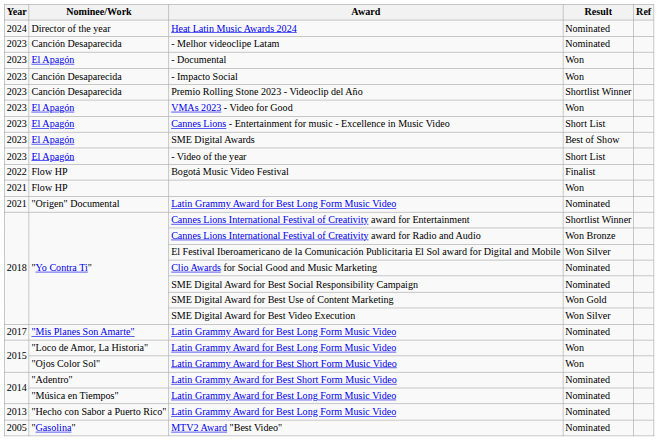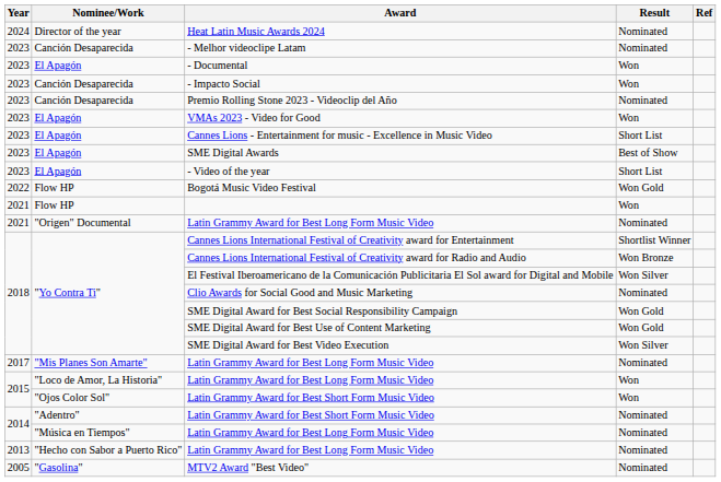Premio Rolling Stone 2023 - Videoclip del Año | Result: Shortlist Winner -> Nominated
Bogotá Music Video Festival | Result: Finalist -> Won Gold
SME Digital Award for Best Social Responsibility Campaign | Result: Nominated -> Won Gold
